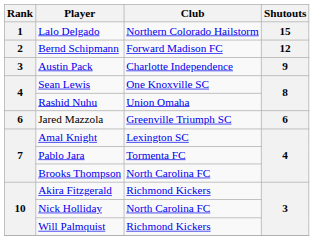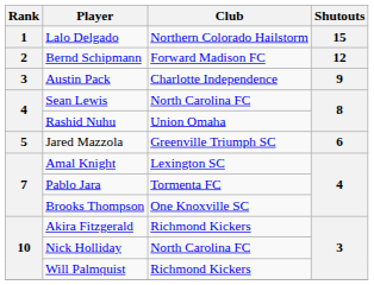Sean Lewis | Club: One Knoxville SC -> North Carolina FC
Jared Mazzola | Rank: 6 -> 5
Brooks Thompson | Club: North Carolina FC -> One Knoxville SC
